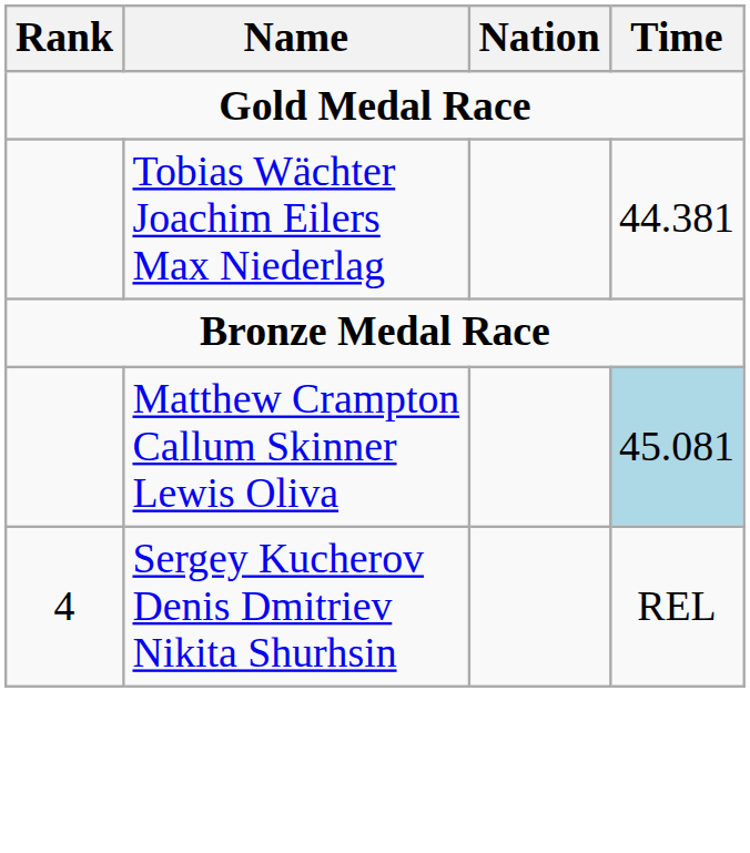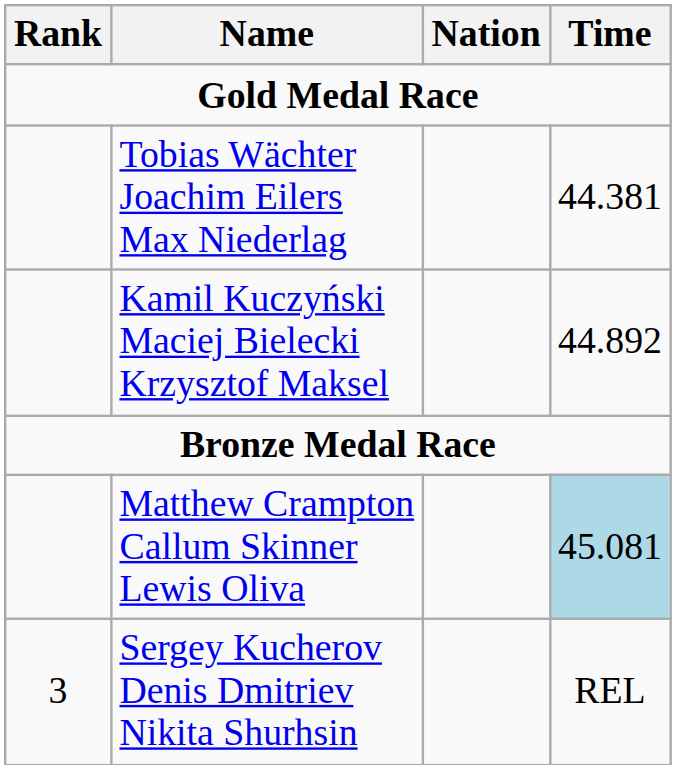+ row: Kamil Kuczyński Maciej Bielecki Krzysztof Maksel | 44.892
Sergey Kucherov Denis Dmitriev Nikita Shurhsin | Rank: 4 -> 3
